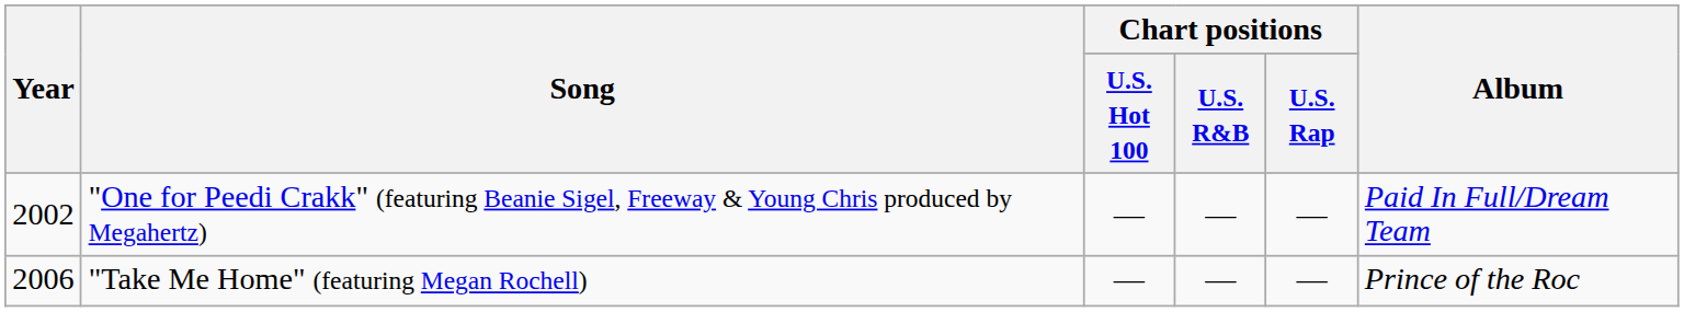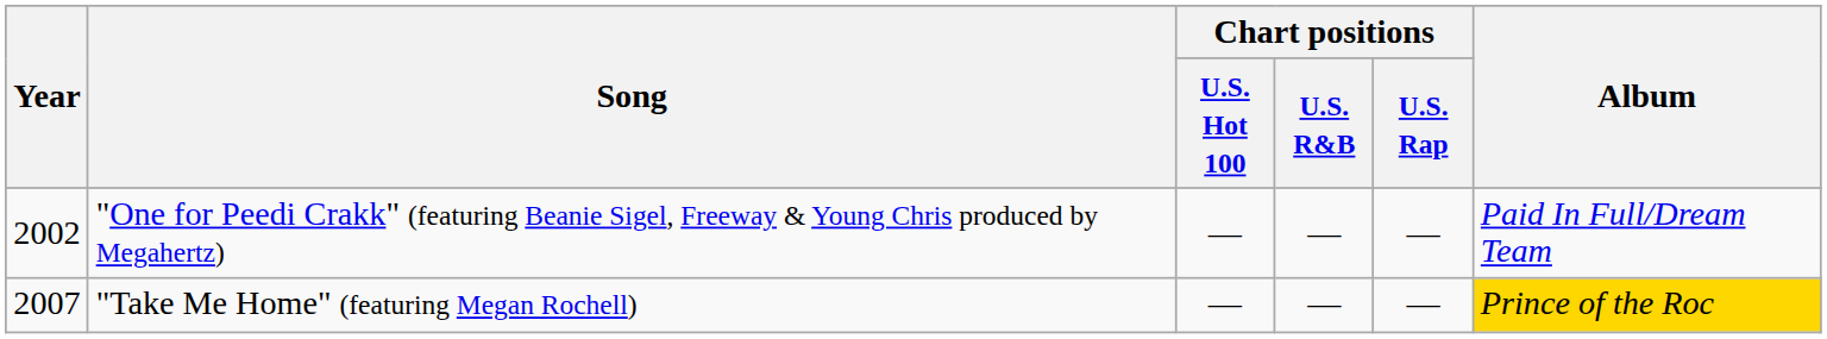"Take Me Home" (featuring Megan Rochell) | Year: 2006 -> 2007
"Take Me Home" (featuring Megan Rochell) | Album: no background -> gold background
